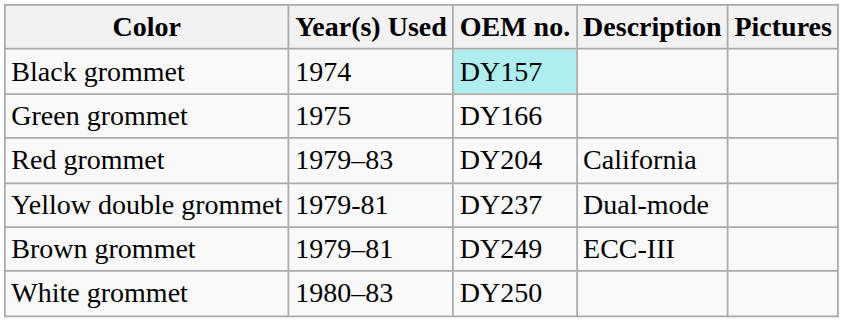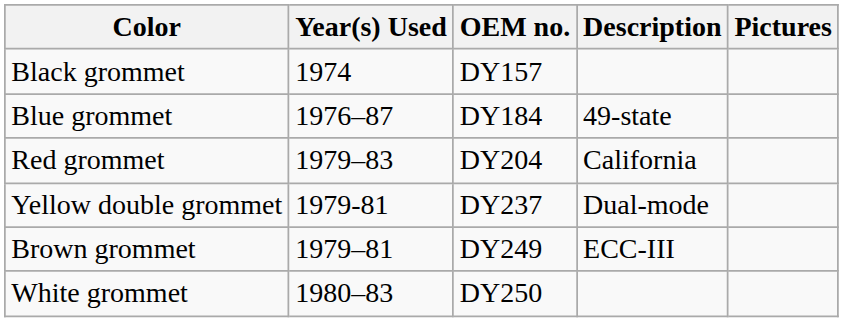Black grommet | OEM no.: paleturquoise background -> no background
- row: Green grommet | 1975 | DY166
+ row: Blue grommet | 1976–87 | DY184 | 49-state
